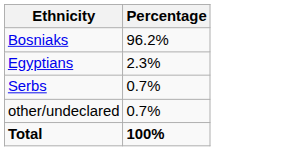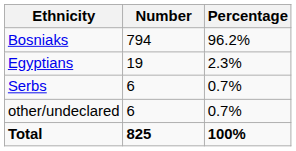+ column: Number | 794 | 19 | 6 | 6 | 825
